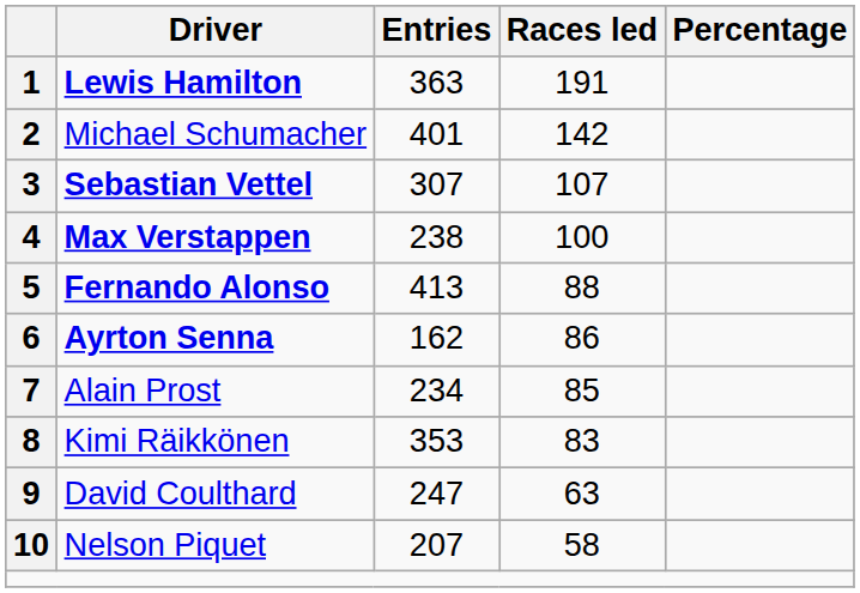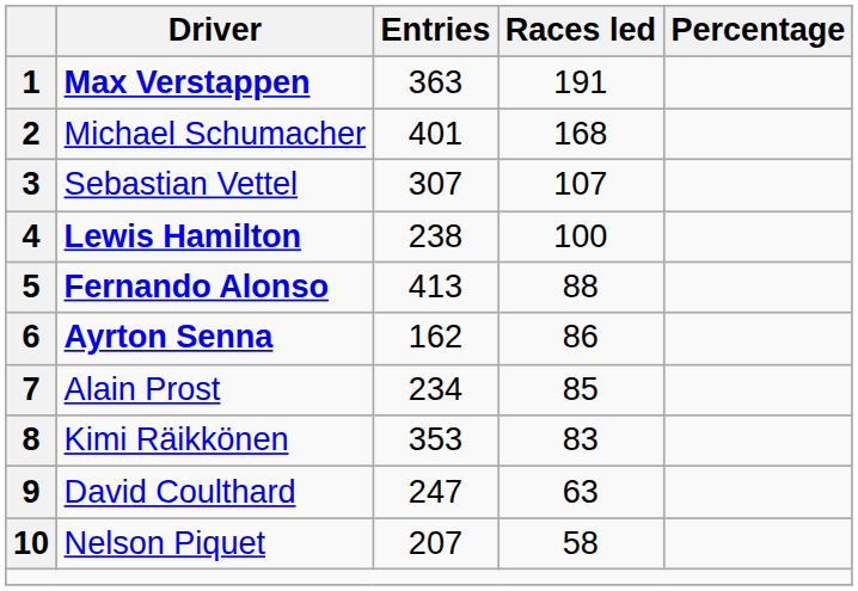1 | Driver: Lewis Hamilton -> Max Verstappen
2 | Races led: 142 -> 168
3 | Driver: bold -> normal
4 | Driver: Max Verstappen -> Lewis Hamilton
